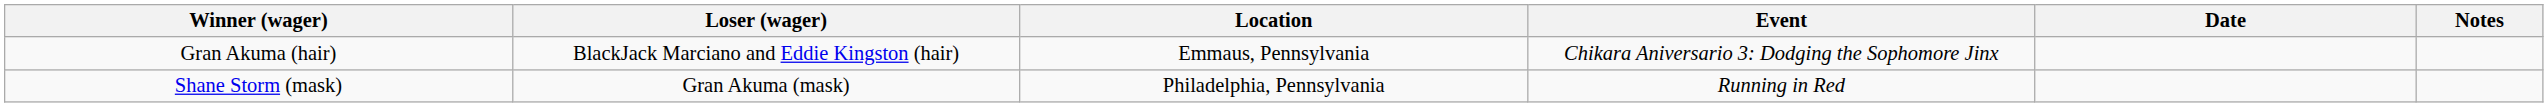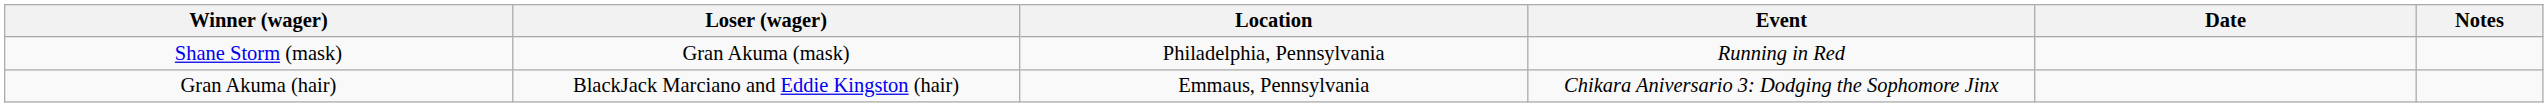rows swapped: Gran Akuma (hair) <-> Shane Storm (mask)
